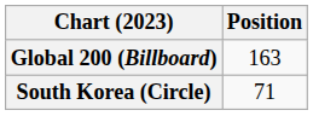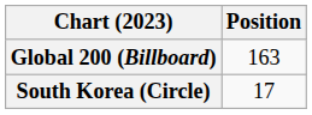South Korea (Circle) | Position: 71 -> 17
